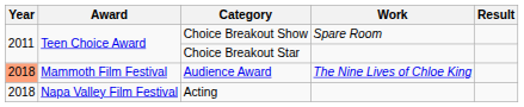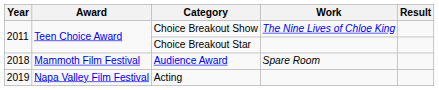Choice Breakout Show | Work: Spare Room -> The Nine Lives of Chloe King
Audience Award | Year: lightsalmon background -> no background
Audience Award | Work: The Nine Lives of Chloe King -> Spare Room
Acting | Year: 2018 -> 2019
